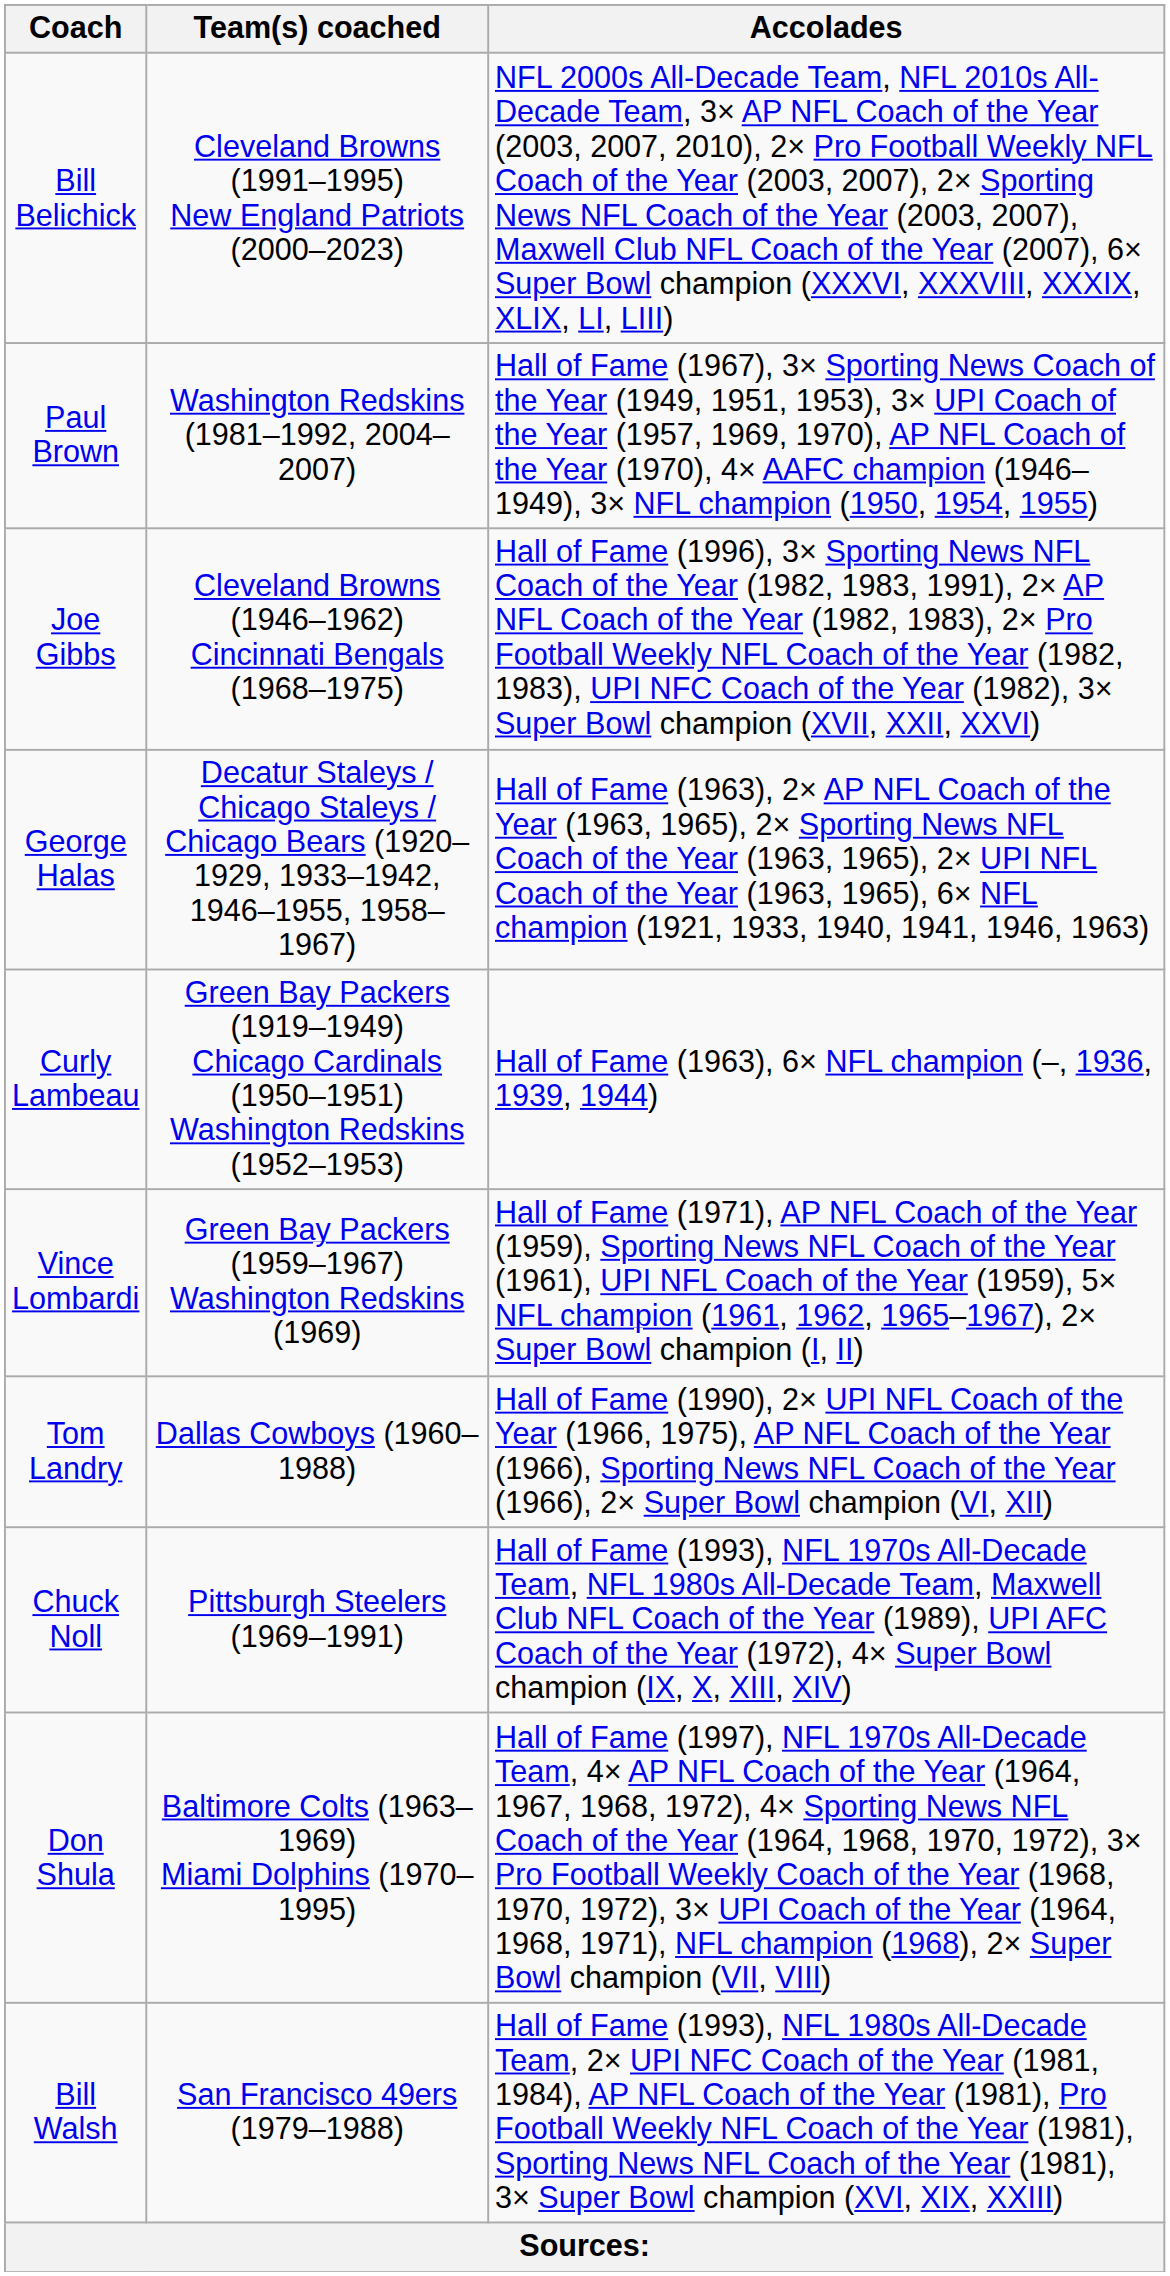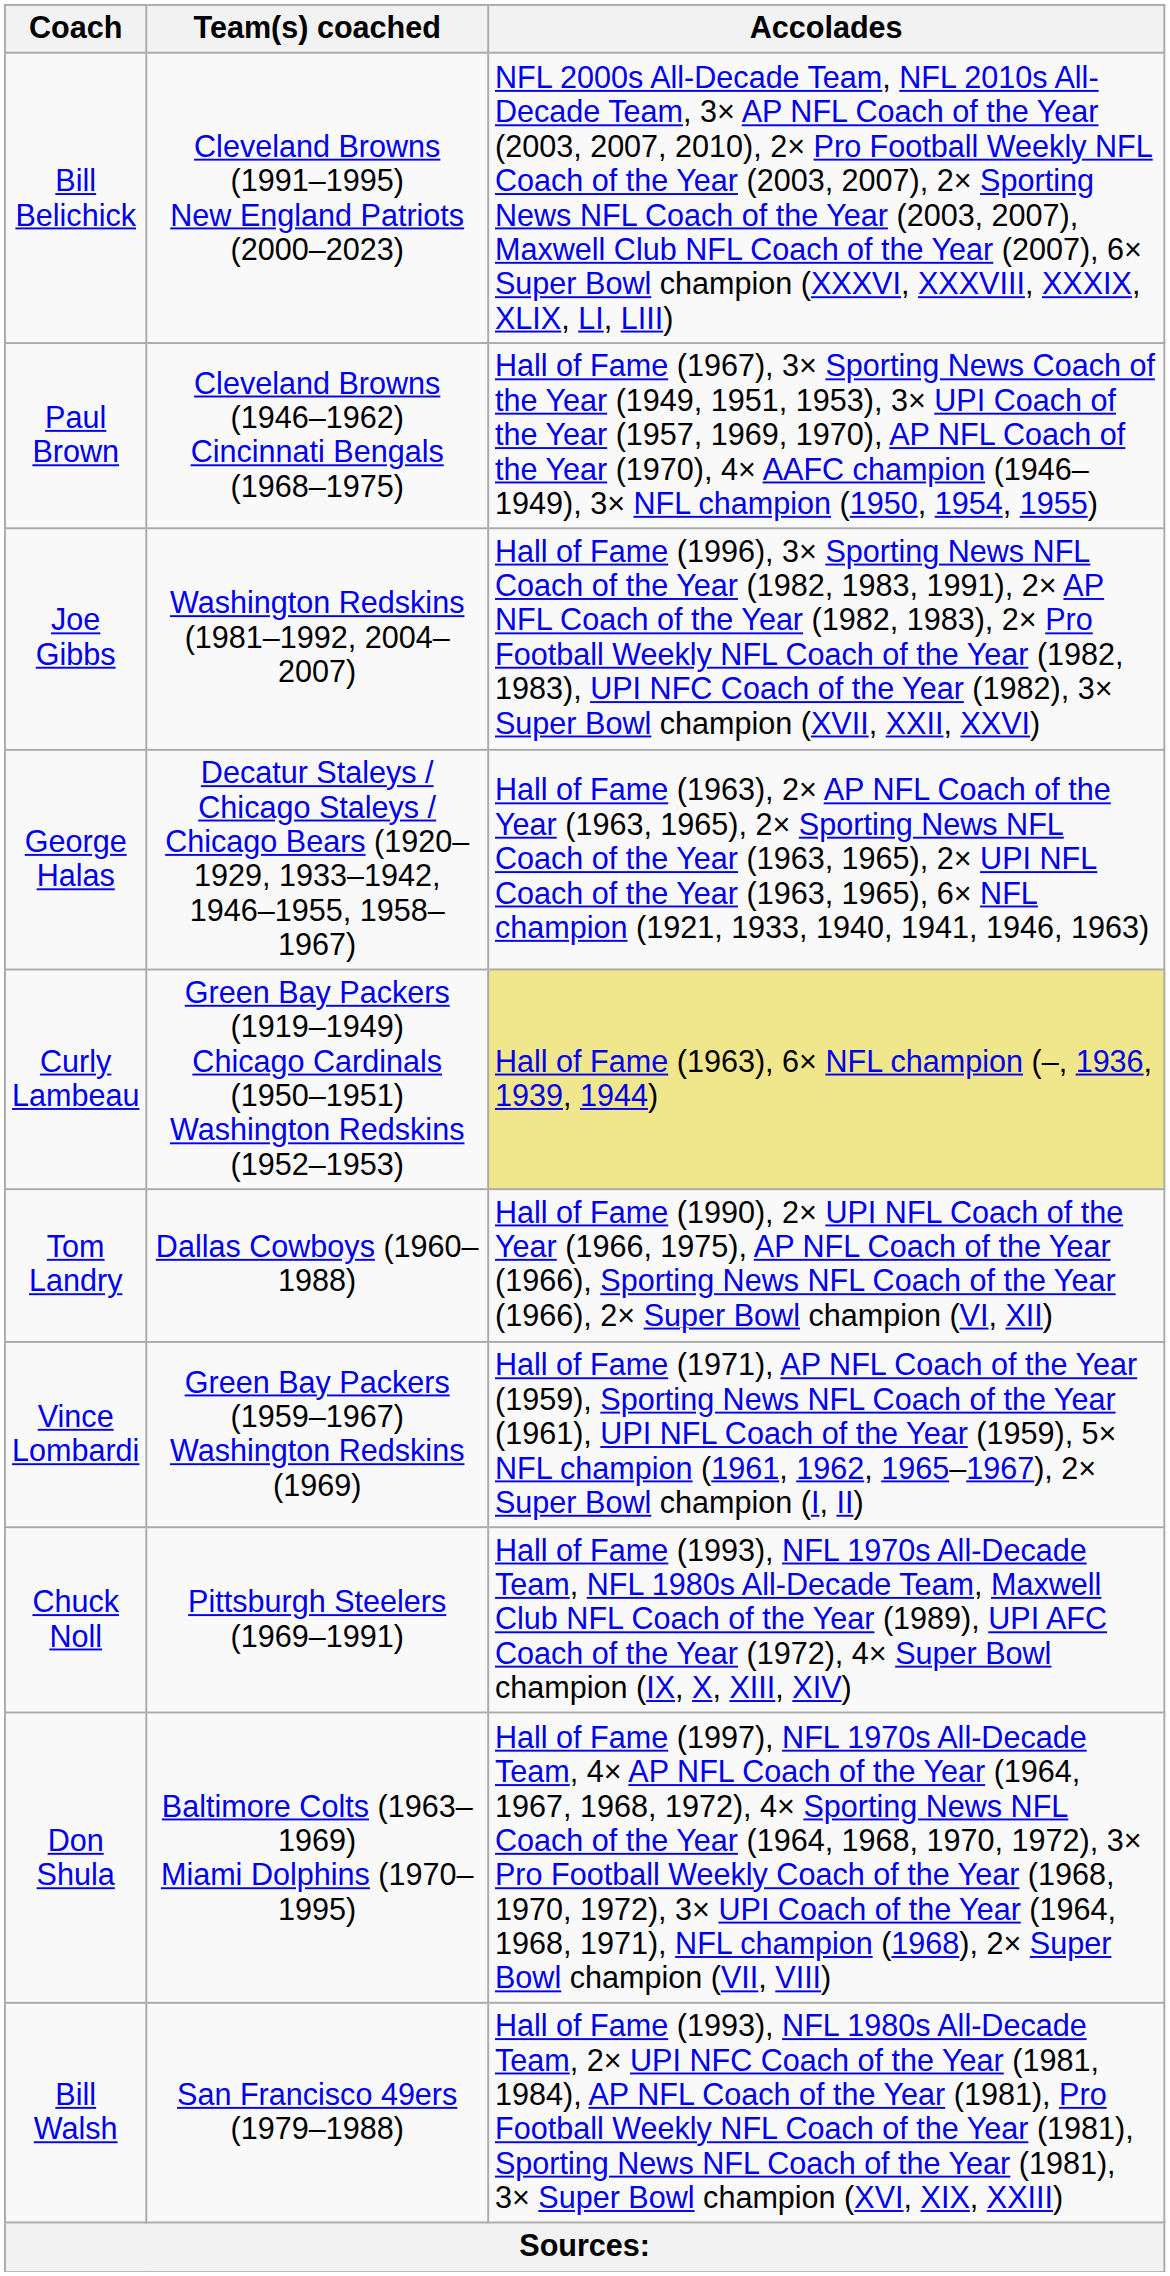Paul Brown | Team(s) coached: Washington Redskins (1981–1992, 2004–2007) -> Cleveland Browns (1946–1962) Cincinnati Bengals (1968–1975)
Joe Gibbs | Team(s) coached: Cleveland Browns (1946–1962) Cincinnati Bengals (1968–1975) -> Washington Redskins (1981–1992, 2004–2007)
Curly Lambeau | Accolades: no background -> khaki background
rows swapped: Tom Landry <-> Vince Lombardi
